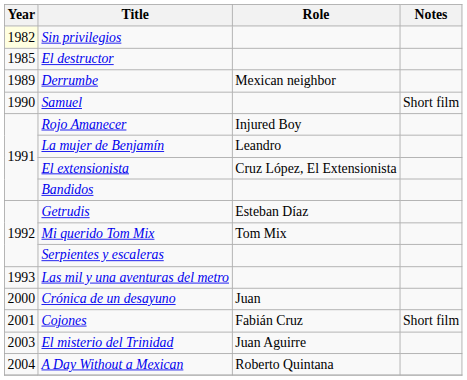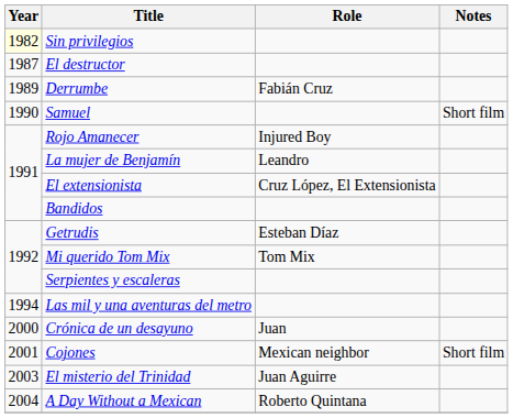El destructor | Year: 1985 -> 1987
Derrumbe | Role: Mexican neighbor -> Fabián Cruz
Las mil y una aventuras del metro | Year: 1993 -> 1994
Cojones | Role: Fabián Cruz -> Mexican neighbor
